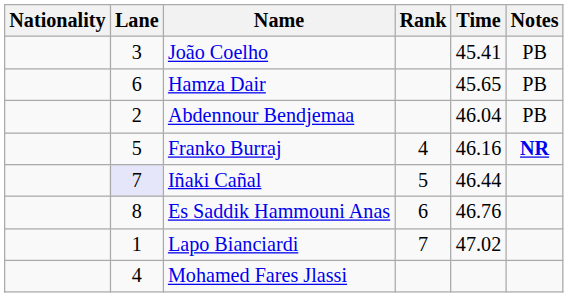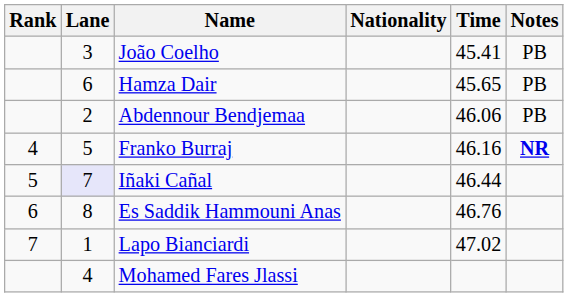columns swapped: Rank <-> Nationality
Abdennour Bendjemaa | Time: 46.04 -> 46.06
